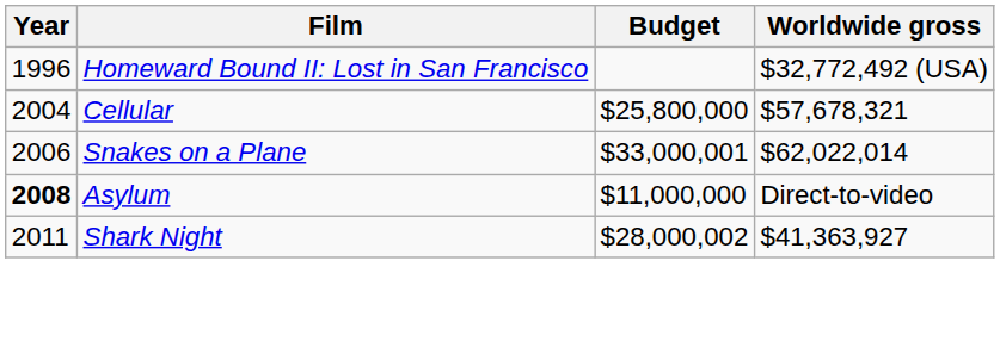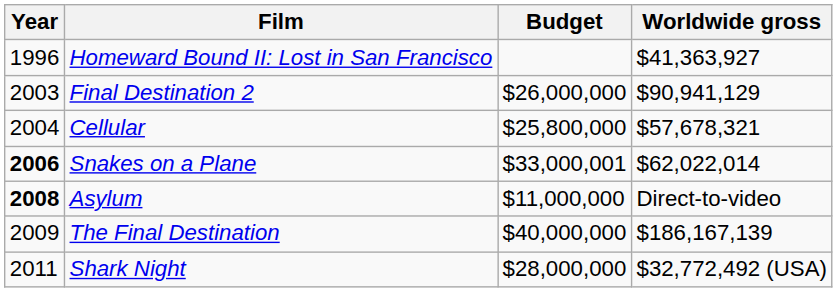Homeward Bound II: Lost in San Francisco | Worldwide gross: $32,772,492 (USA) -> $41,363,927
+ row: 2003 | Final Destination 2 | $26,000,000 | $90,941,129
Snakes on a Plane | Year: normal -> bold
+ row: 2009 | The Final Destination | $40,000,000 | $186,167,139
Shark Night | Budget: $28,000,002 -> $28,000,000
Shark Night | Worldwide gross: $41,363,927 -> $32,772,492 (USA)
